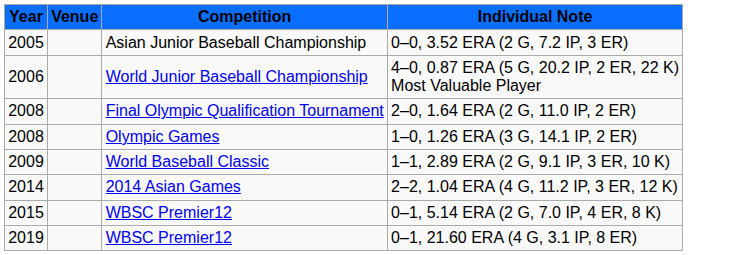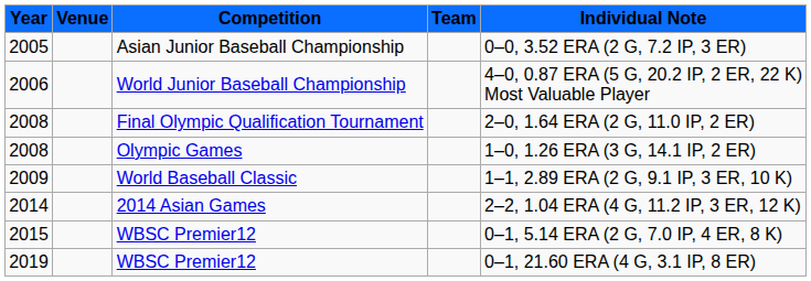+ column: Team
